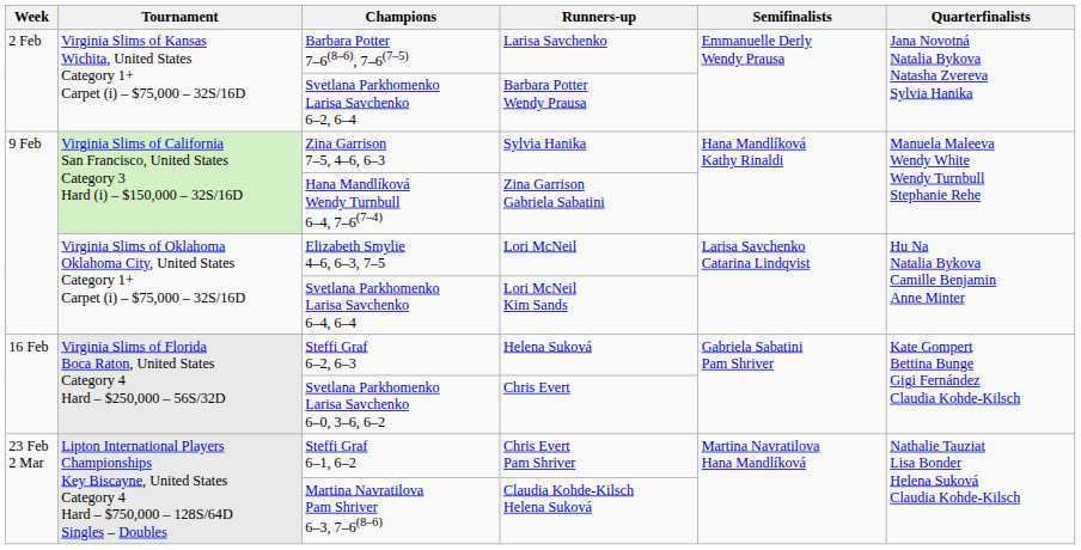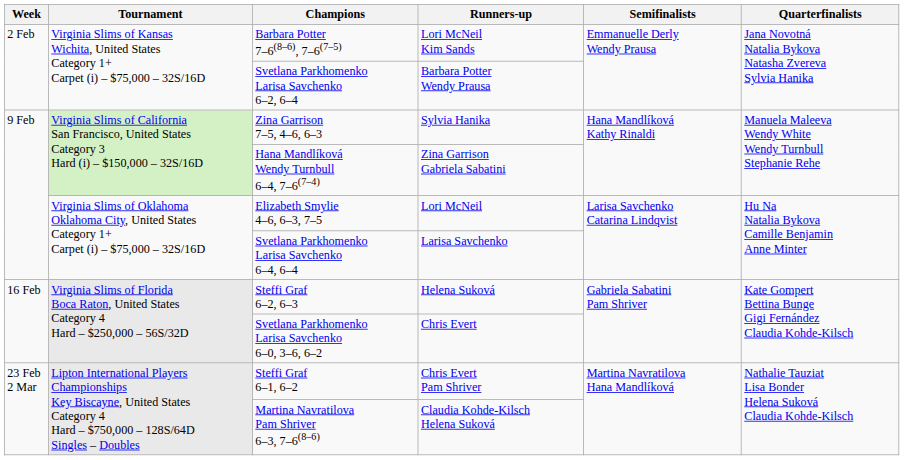Barbara Potter 7–6(8–6), 7–6(7–5) | Runners-up: Larisa Savchenko -> Lori McNeil Kim Sands
Svetlana Parkhomenko Larisa Savchenko 6–4, 6–4 | Runners-up: Lori McNeil Kim Sands -> Larisa Savchenko
